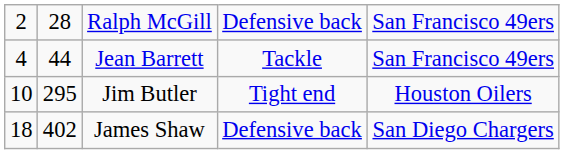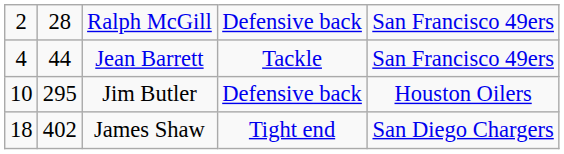Jim Butler | column 4: Tight end -> Defensive back
James Shaw | column 4: Defensive back -> Tight end
